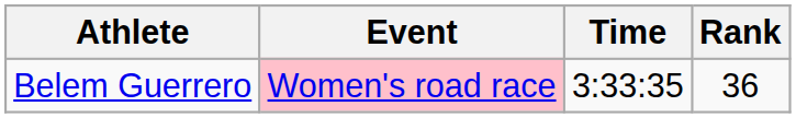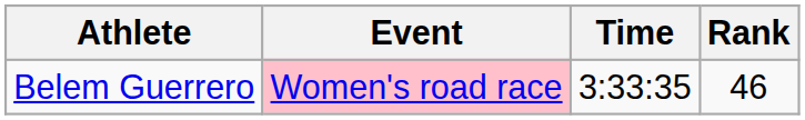Belem Guerrero | Rank: 36 -> 46
